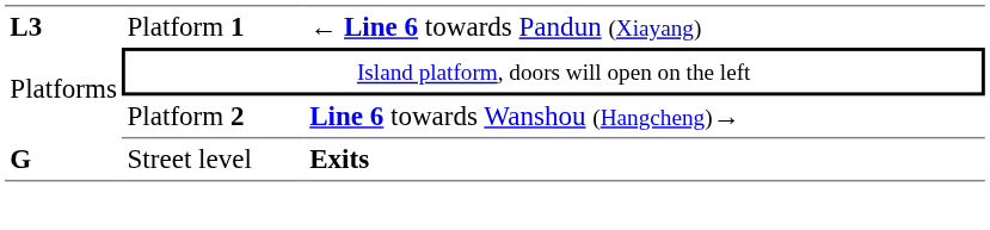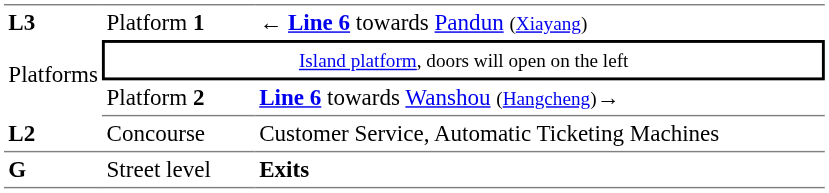+ row: L2 | Concourse | Customer Service, Automatic Ticketing Machines
